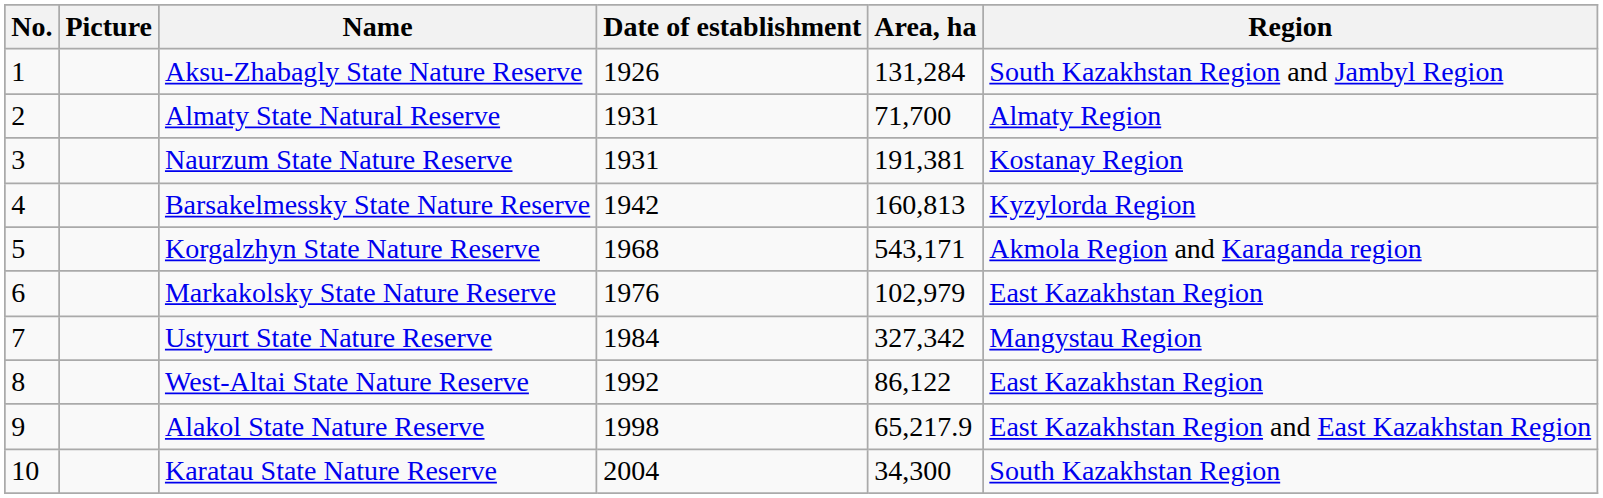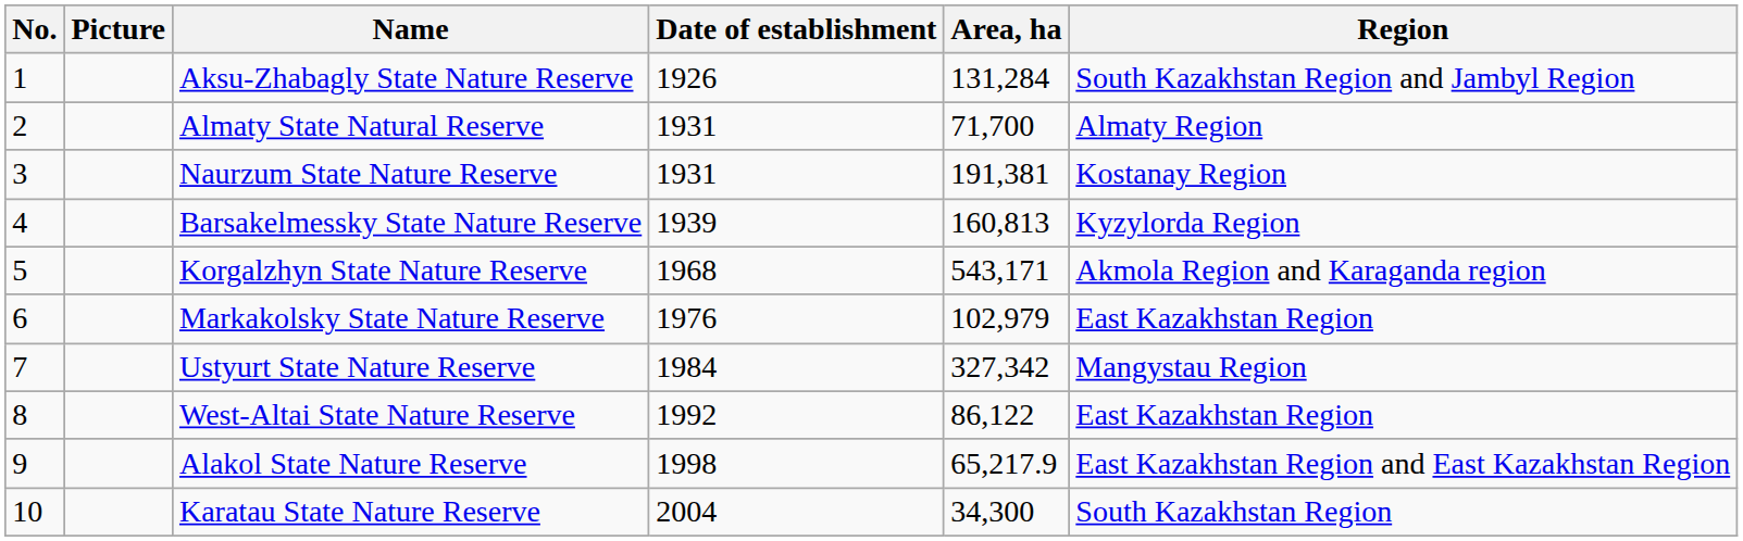Barsakelmessky State Nature Reserve | Date of establishment: 1942 -> 1939
